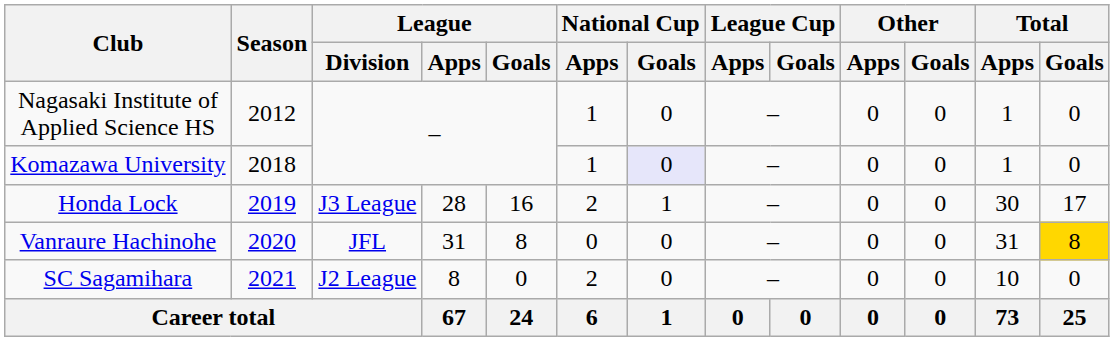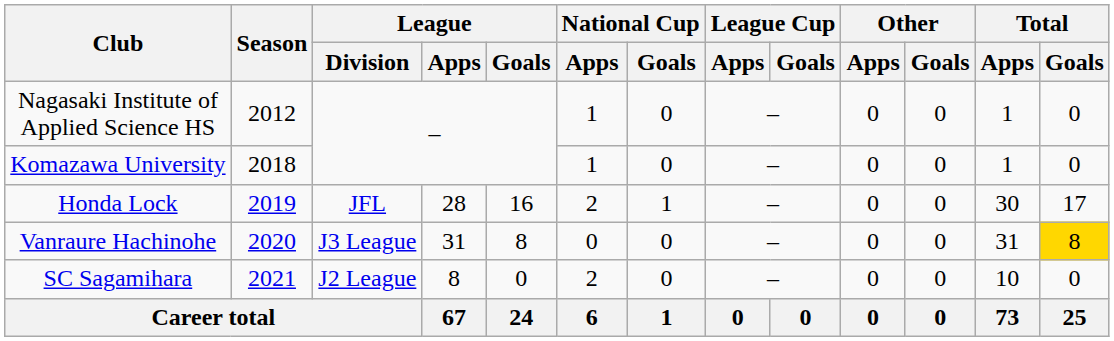Komazawa University | National Cup / Goals: lavender background -> no background
Honda Lock | League / Division: J3 League -> JFL
Vanraure Hachinohe | League / Division: JFL -> J3 League
